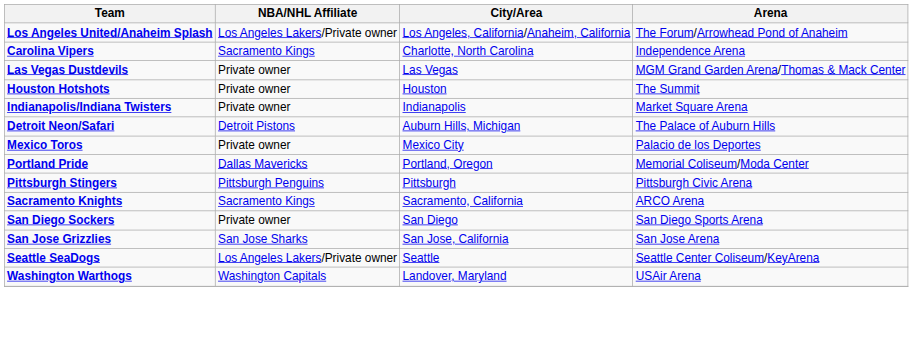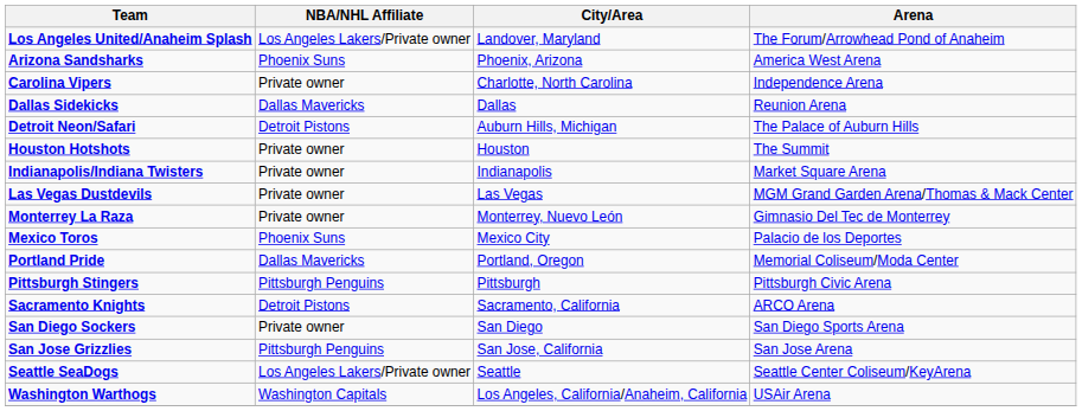Los Angeles United/Anaheim Splash | City/Area: Los Angeles, California/Anaheim, California -> Landover, Maryland
+ row: Arizona Sandsharks | Phoenix Suns | Phoenix, Arizona | America West Arena
Carolina Vipers | NBA/NHL Affiliate: Sacramento Kings -> Private owner
+ row: Dallas Sidekicks | Dallas Mavericks | Dallas | Reunion Arena
rows swapped: Detroit Neon/Safari <-> Las Vegas Dustdevils
+ row: Monterrey La Raza | Private owner | Monterrey, Nuevo León | Gimnasio Del Tec de Monterrey
Mexico Toros | NBA/NHL Affiliate: Private owner -> Phoenix Suns
Sacramento Knights | NBA/NHL Affiliate: Sacramento Kings -> Detroit Pistons
San Jose Grizzlies | NBA/NHL Affiliate: San Jose Sharks -> Pittsburgh Penguins
Washington Warthogs | City/Area: Landover, Maryland -> Los Angeles, California/Anaheim, California
